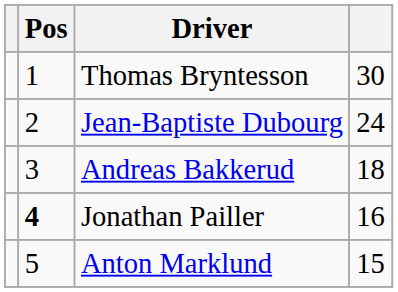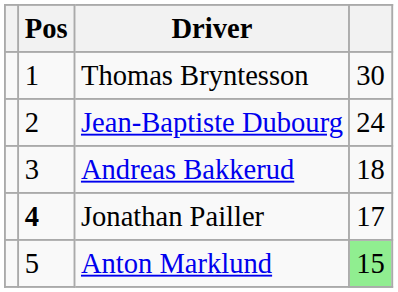Jonathan Pailler | column 4: 16 -> 17
Anton Marklund | column 4: no background -> lightgreen background
